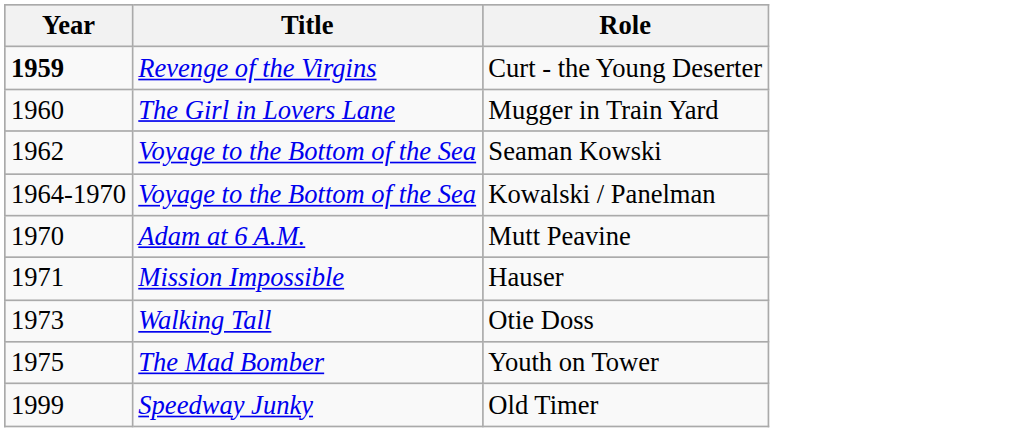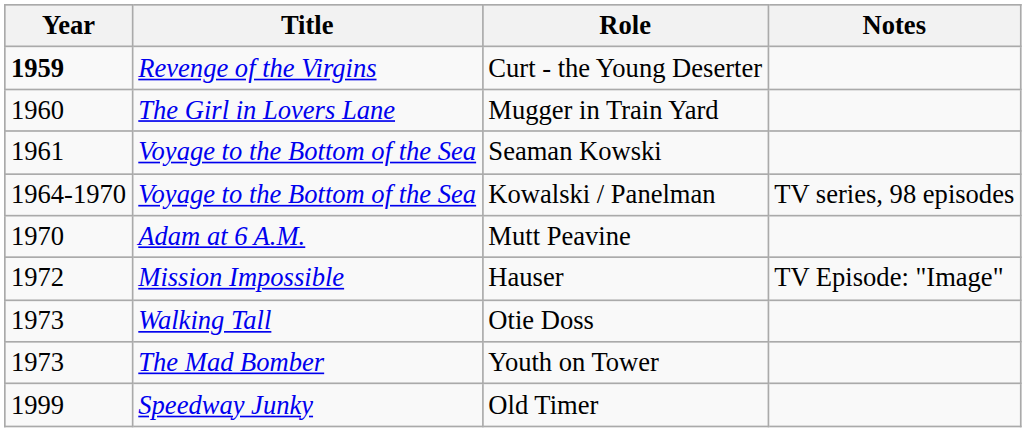+ column: Notes | TV series, 98 episodes | TV Episode: "Image"
Seaman Kowski | Year: 1962 -> 1961
Hauser | Year: 1971 -> 1972
Youth on Tower | Year: 1975 -> 1973
